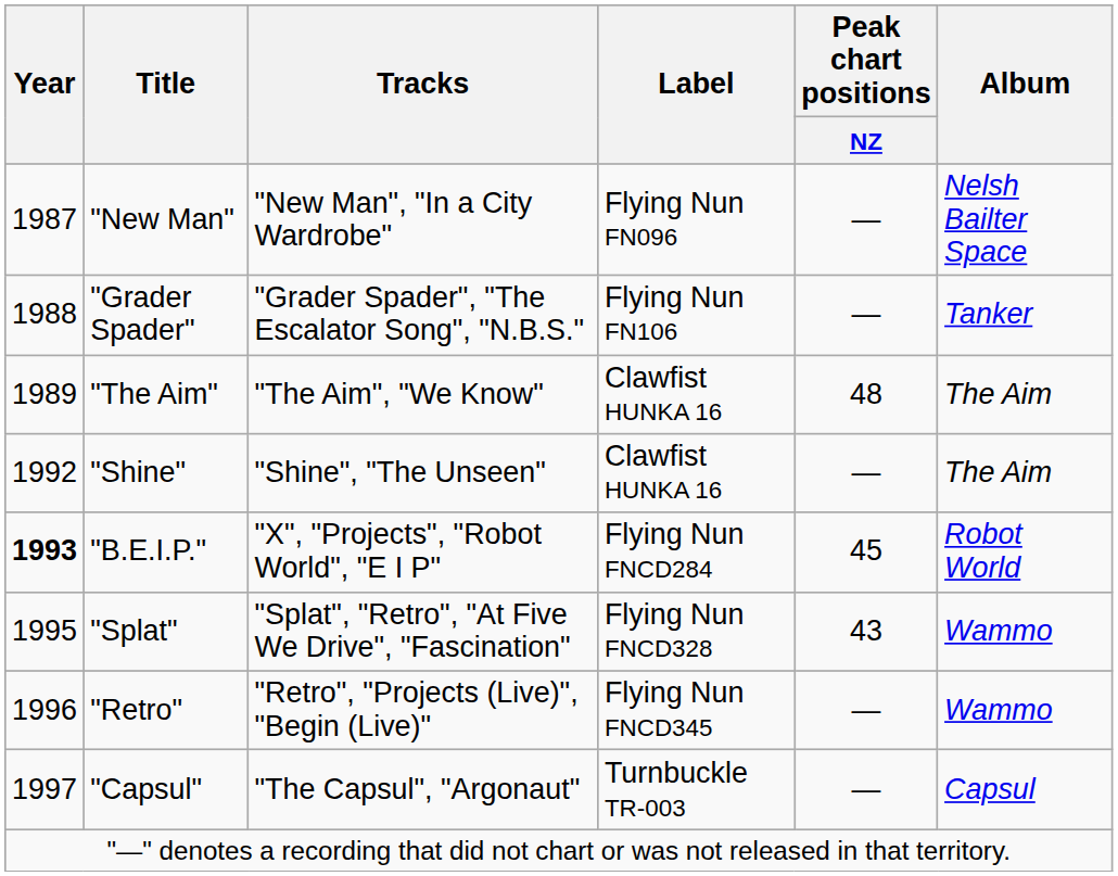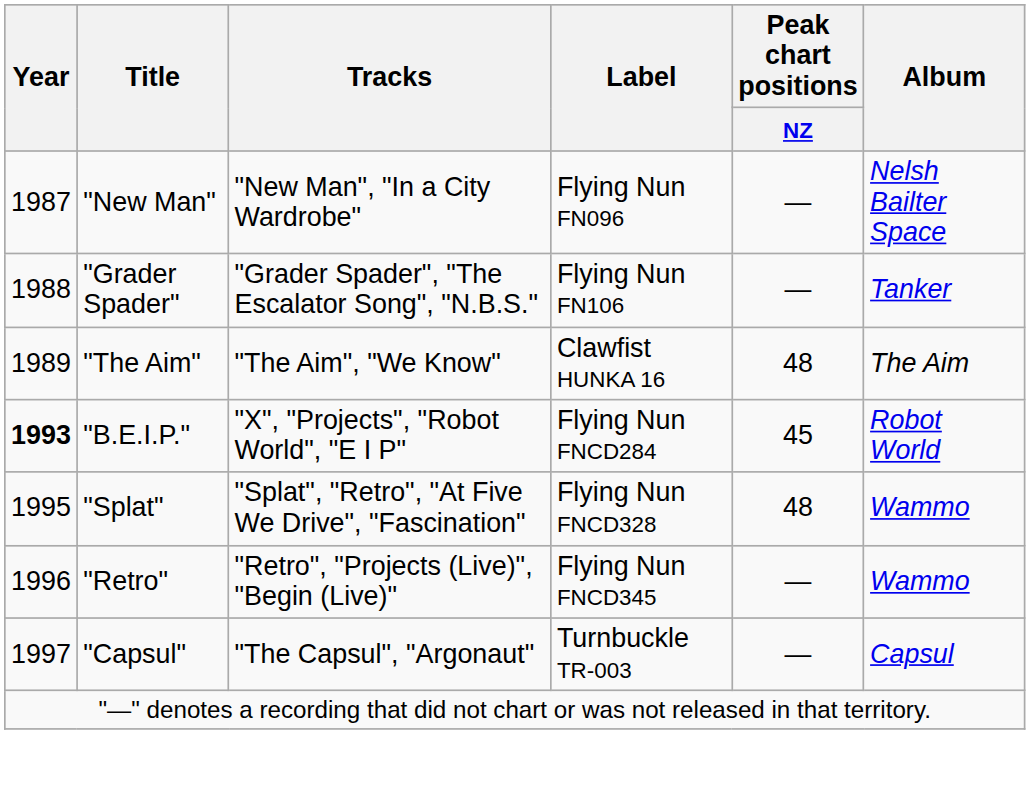- row: 1992 | "Shine" | "Shine", "The Unseen" | Clawfist HUNKA 16 | — | The Aim
"Splat" | Peak chart positions / NZ: 43 -> 48
